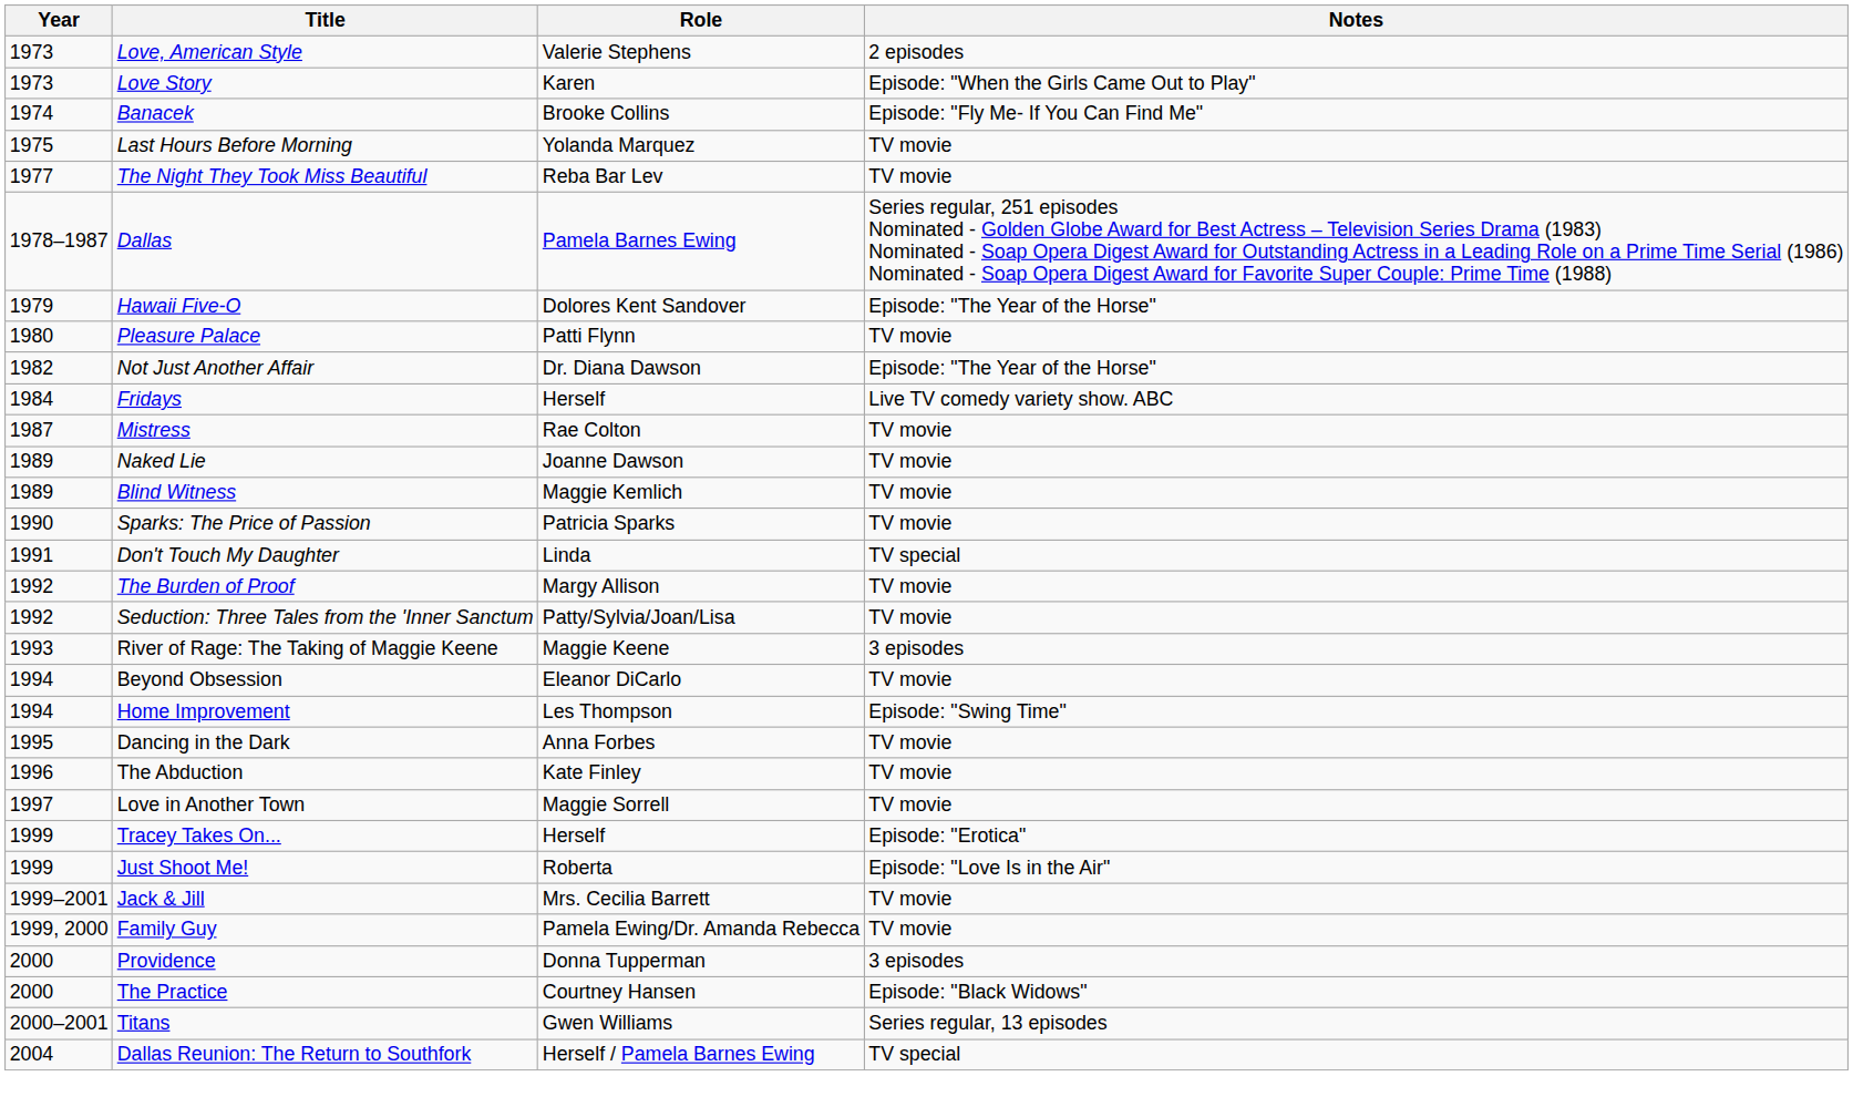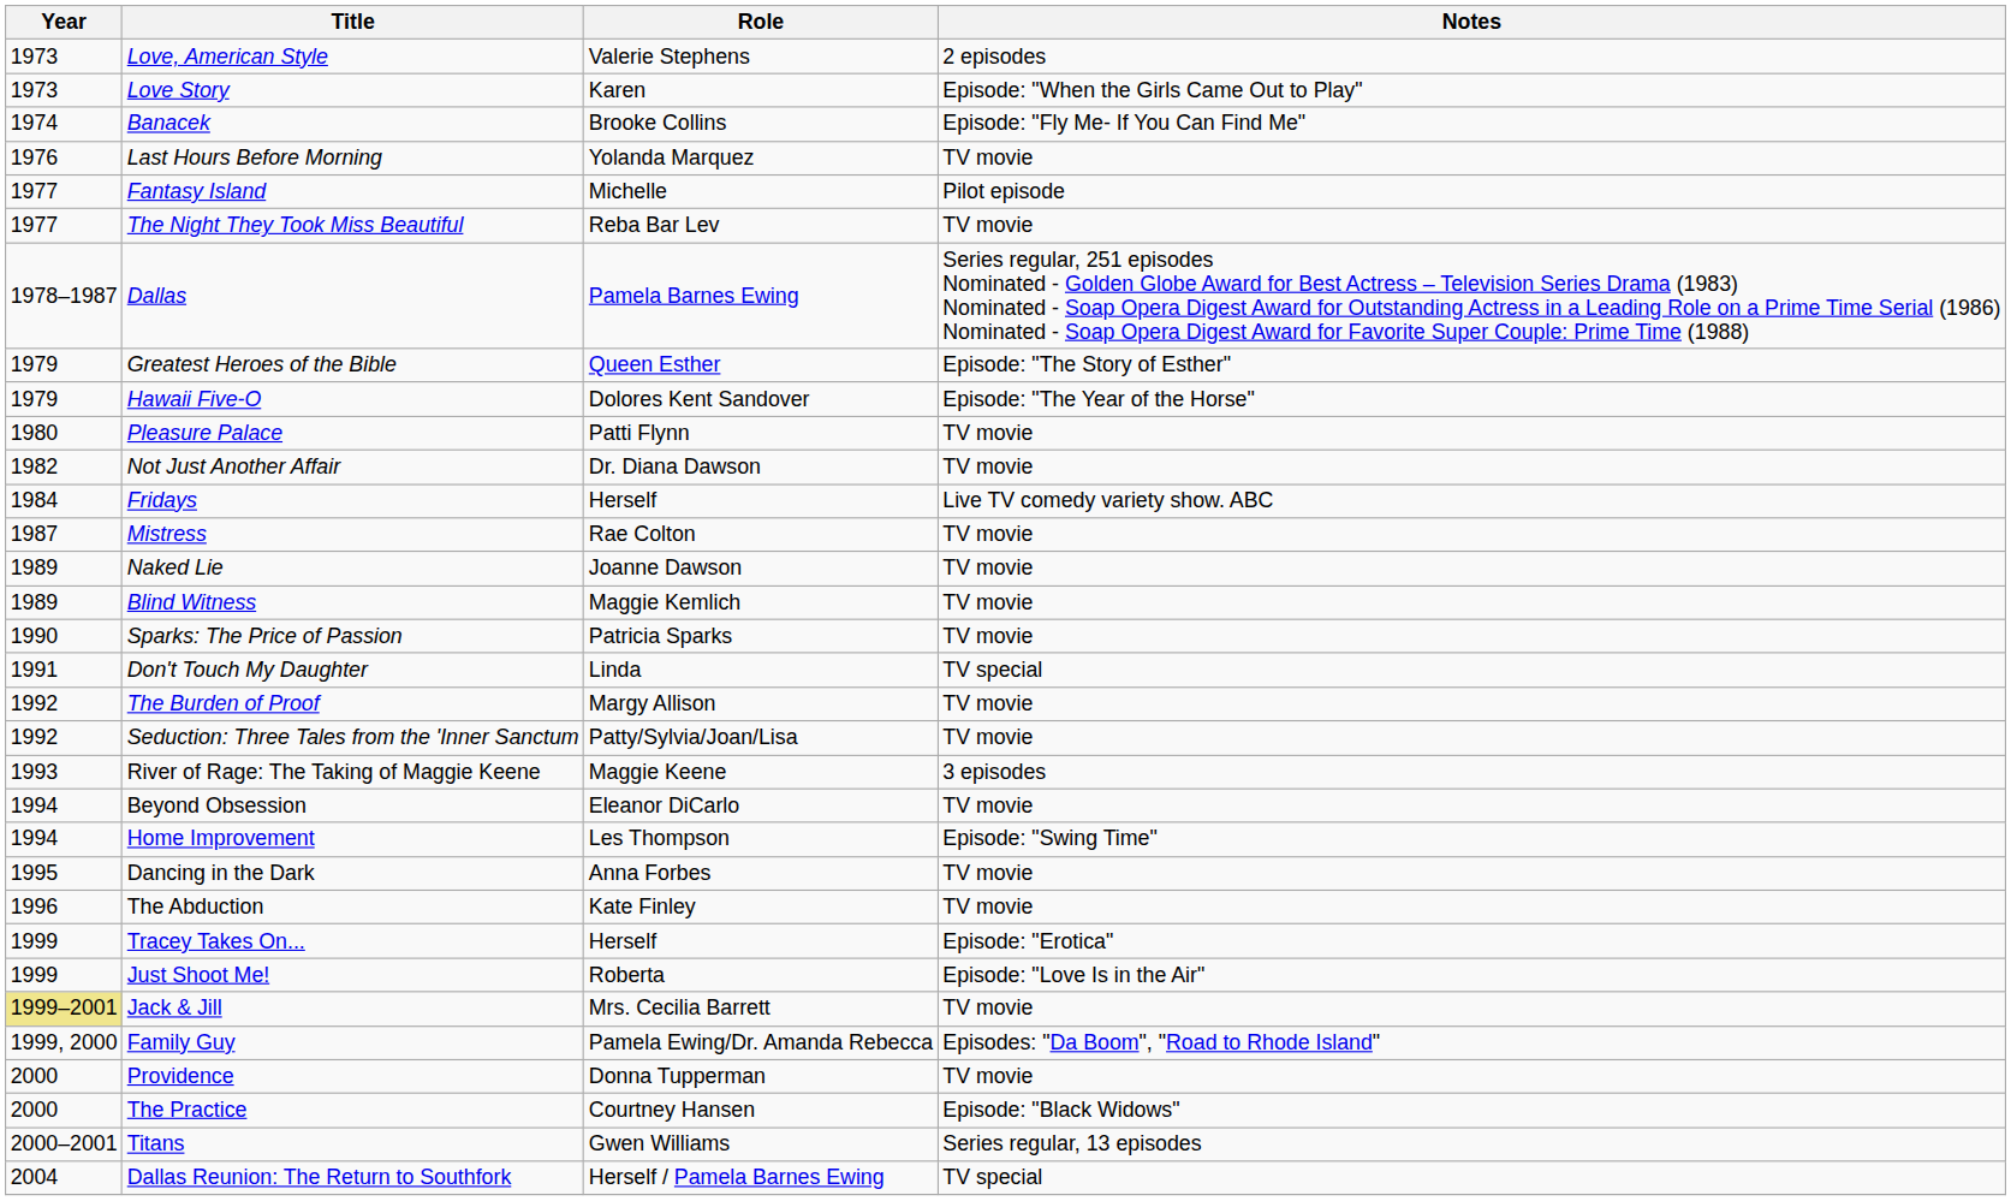Last Hours Before Morning | Year: 1975 -> 1976
+ row: 1977 | Fantasy Island | Michelle | Pilot episode
+ row: 1979 | Greatest Heroes of the Bible | Queen Esther | Episode: "The Story of Esther"
Not Just Another Affair | Notes: Episode: "The Year of the Horse" -> TV movie
- row: 1997 | Love in Another Town | Maggie Sorrell | TV movie
Jack & Jill | Year: no background -> khaki background
Family Guy | Notes: TV movie -> Episodes: "Da Boom", "Road to Rhode Island"
Providence | Notes: 3 episodes -> TV movie
